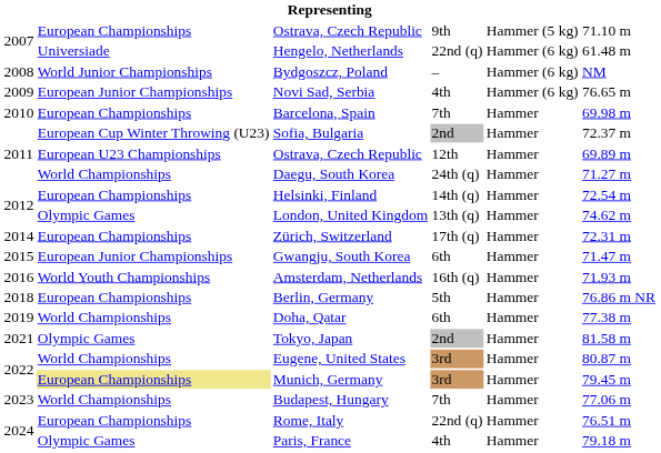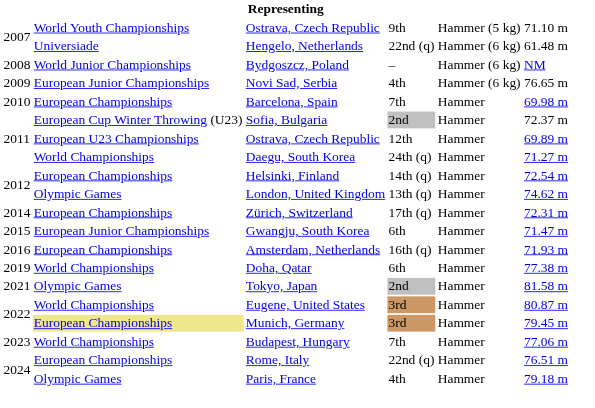2007 / Ostrava, Czech Republic | column 2: European Championships -> World Youth Championships
Amsterdam, Netherlands | column 2: World Youth Championships -> European Championships
- row: 2018 | European Championships | Berlin, Germany | 5th | Hammer | 76.86 m NR
